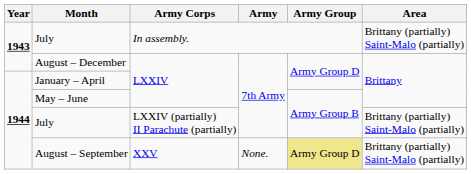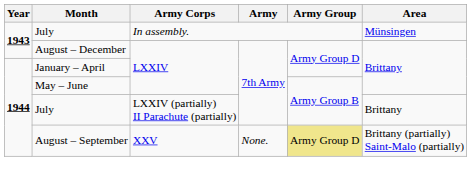July / In assembly. | Area: Brittany (partially) Saint-Malo (partially) -> Münsingen
July / LXXIV (partially) II Parachute (partially) | Area: Brittany (partially) Saint-Malo (partially) -> Brittany
